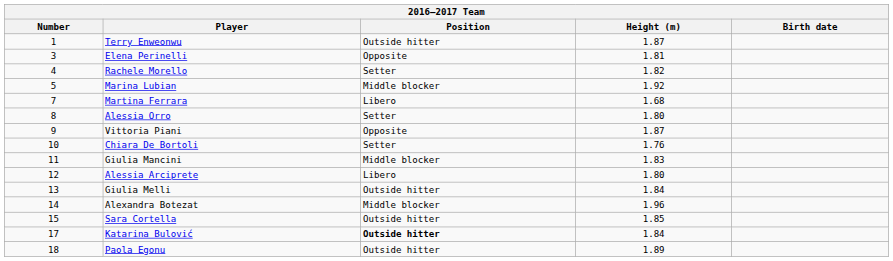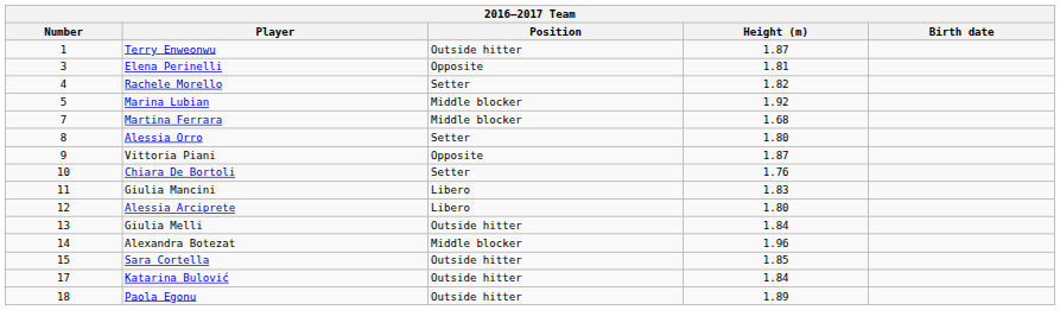Martina Ferrara | Position: Libero -> Middle blocker
Giulia Mancini | Position: Middle blocker -> Libero
Katarina Bulović | Position: bold -> normal
